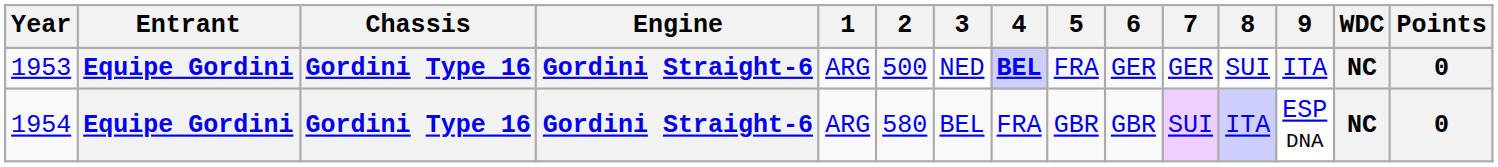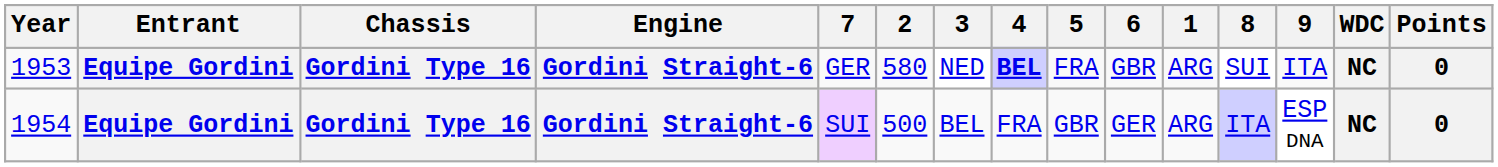columns swapped: 1 <-> 7
1953 | 2: 500 -> 580
1953 | 6: GER -> GBR
1954 | 2: 580 -> 500
1954 | 6: GBR -> GER
